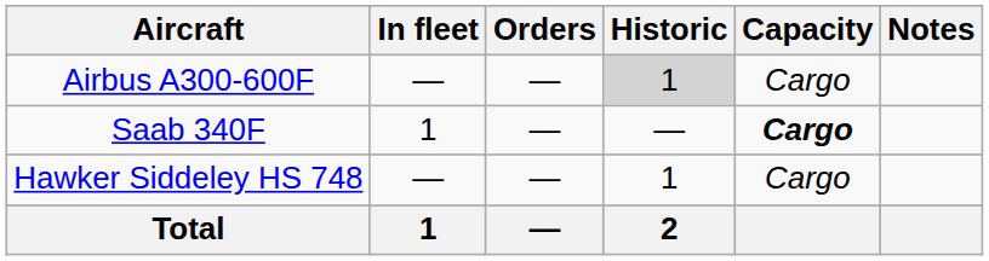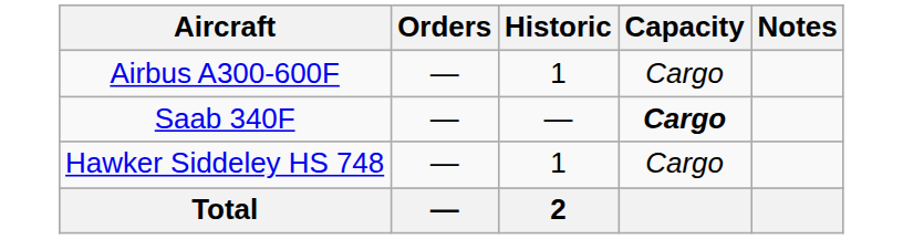- column: In fleet | — | 1 | — | 1
Airbus A300-600F | Historic: lightgrey background -> no background
